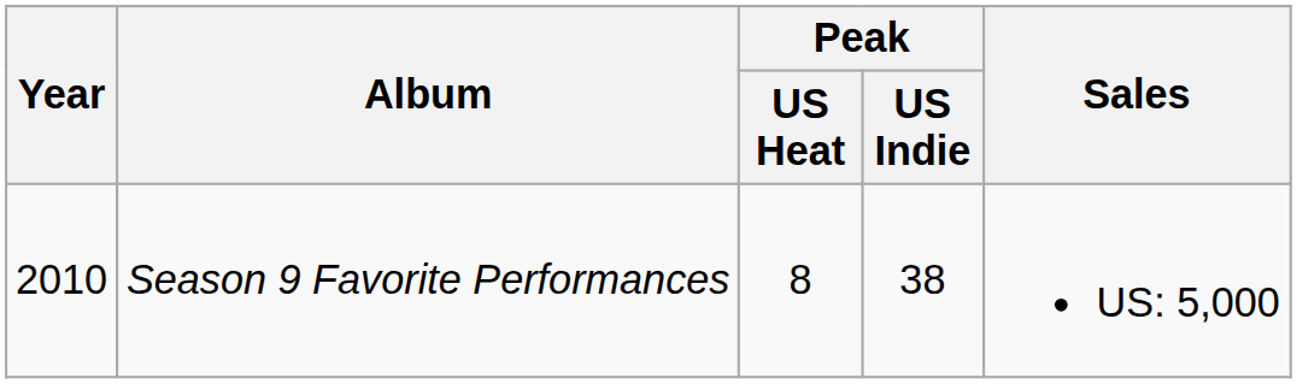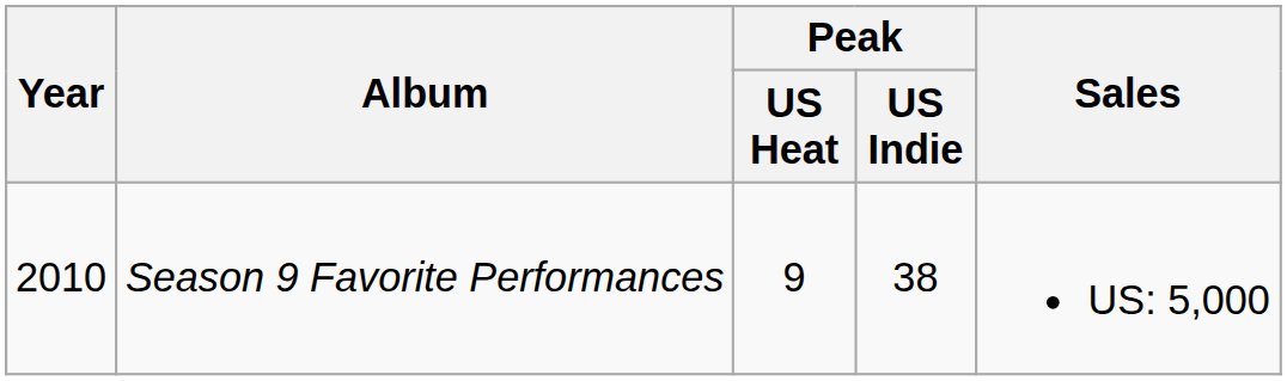Season 9 Favorite Performances | Peak / US Heat: 8 -> 9
